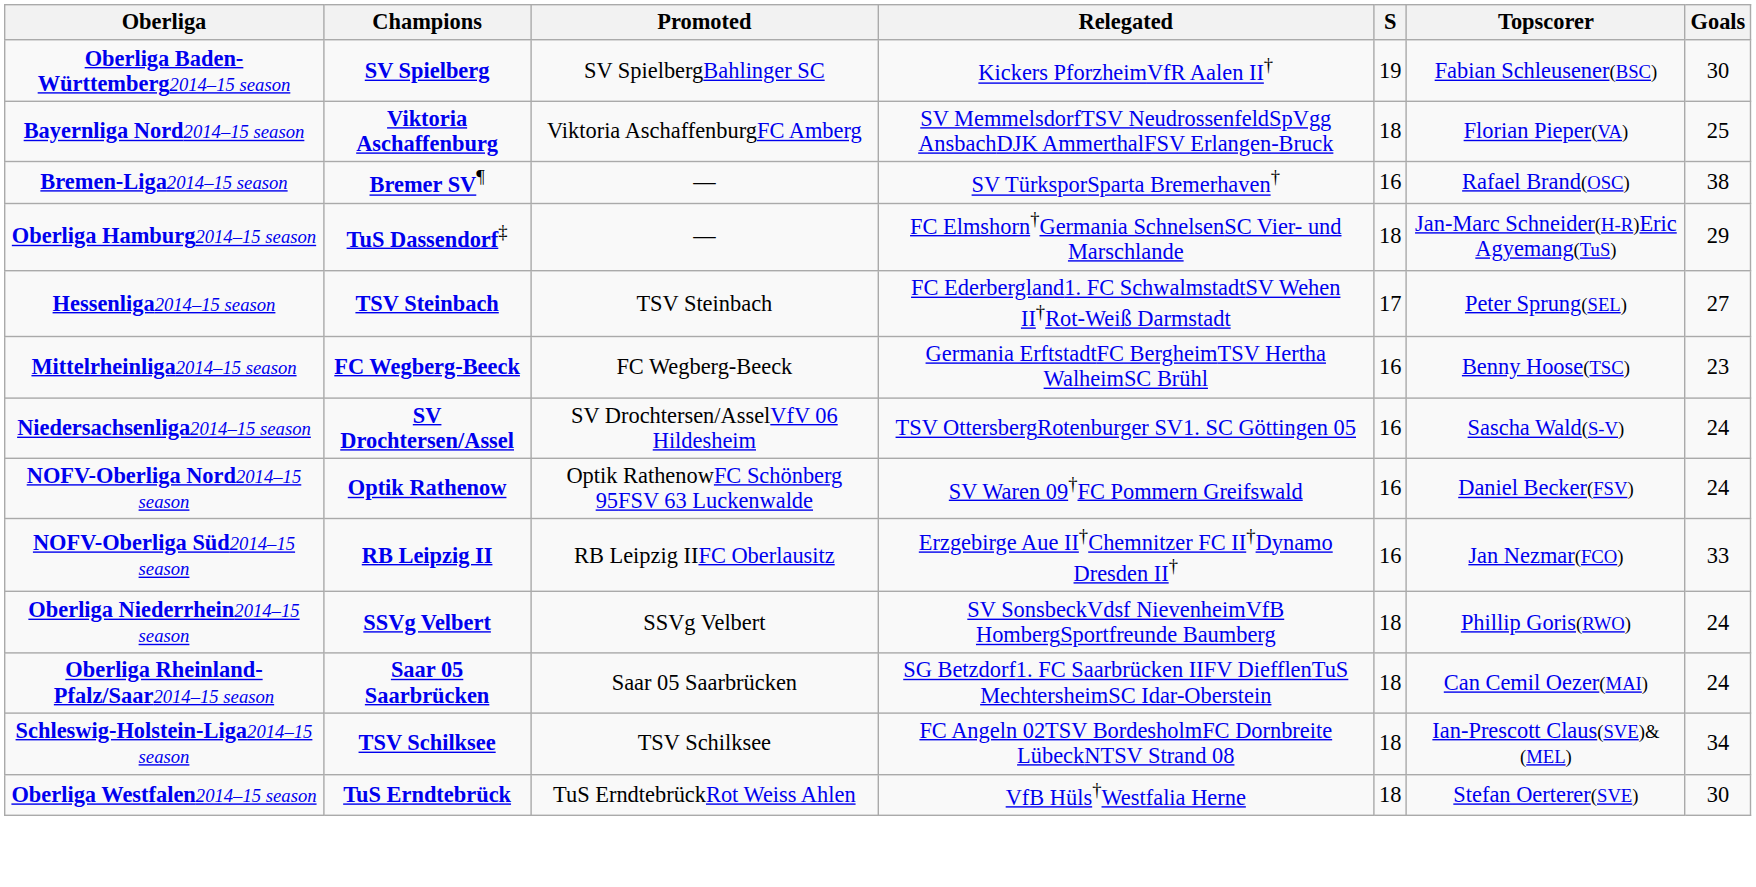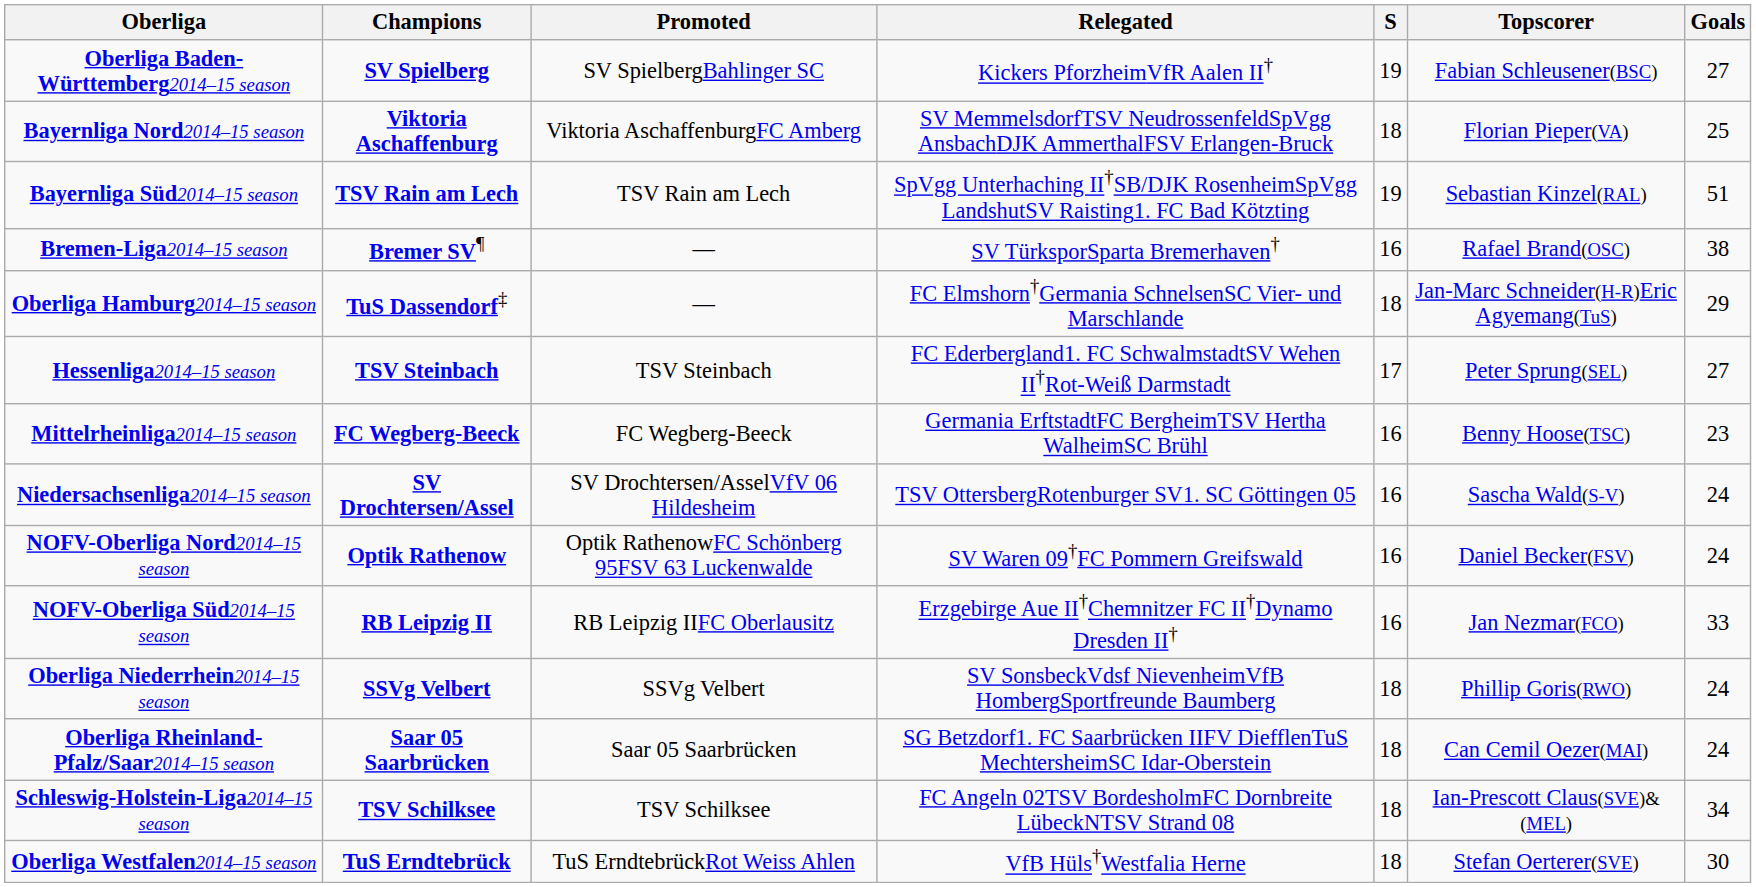Oberliga Baden-Württemberg2014–15 season | Goals: 30 -> 27
+ row: Bayernliga Süd2014–15 season | TSV Rain am Lech | TSV Rain am Lech | SpVgg Unterhaching II†SB/DJK RosenheimSpVgg LandshutSV Raisting1. FC Bad Kötzting | 19 | Sebastian Kinzel(RAL) | 51
